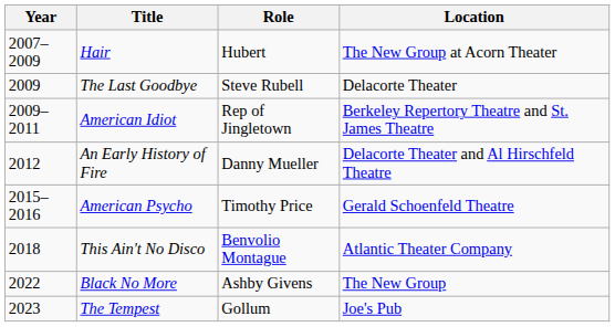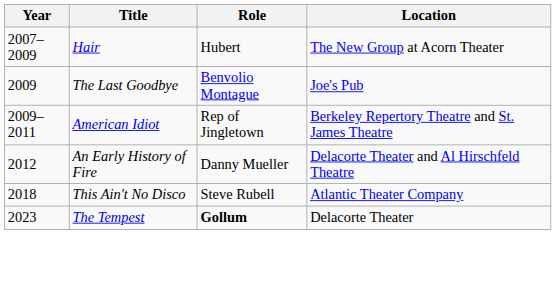The Last Goodbye | Role: Steve Rubell -> Benvolio Montague
The Last Goodbye | Location: Delacorte Theater -> Joe's Pub
- row: 2015–2016 | American Psycho | Timothy Price | Gerald Schoenfeld Theatre
This Ain't No Disco | Role: Benvolio Montague -> Steve Rubell
- row: 2022 | Black No More | Ashby Givens | The New Group
The Tempest | Role: normal -> bold
The Tempest | Location: Joe's Pub -> Delacorte Theater
